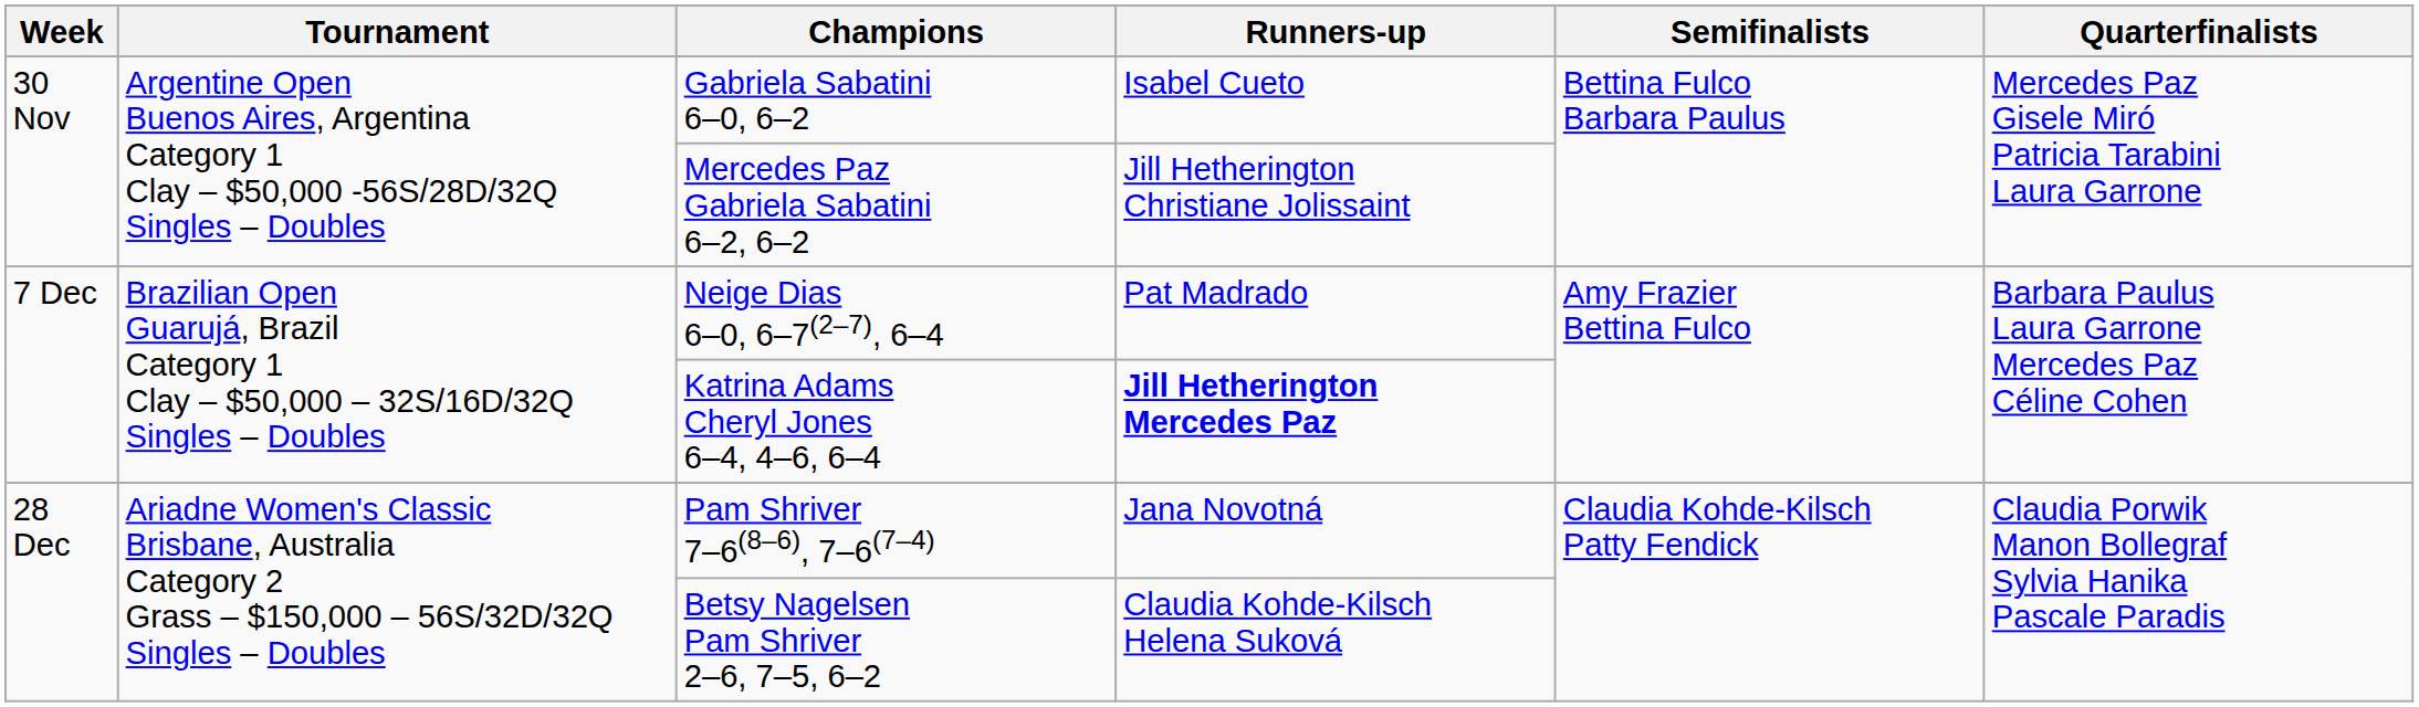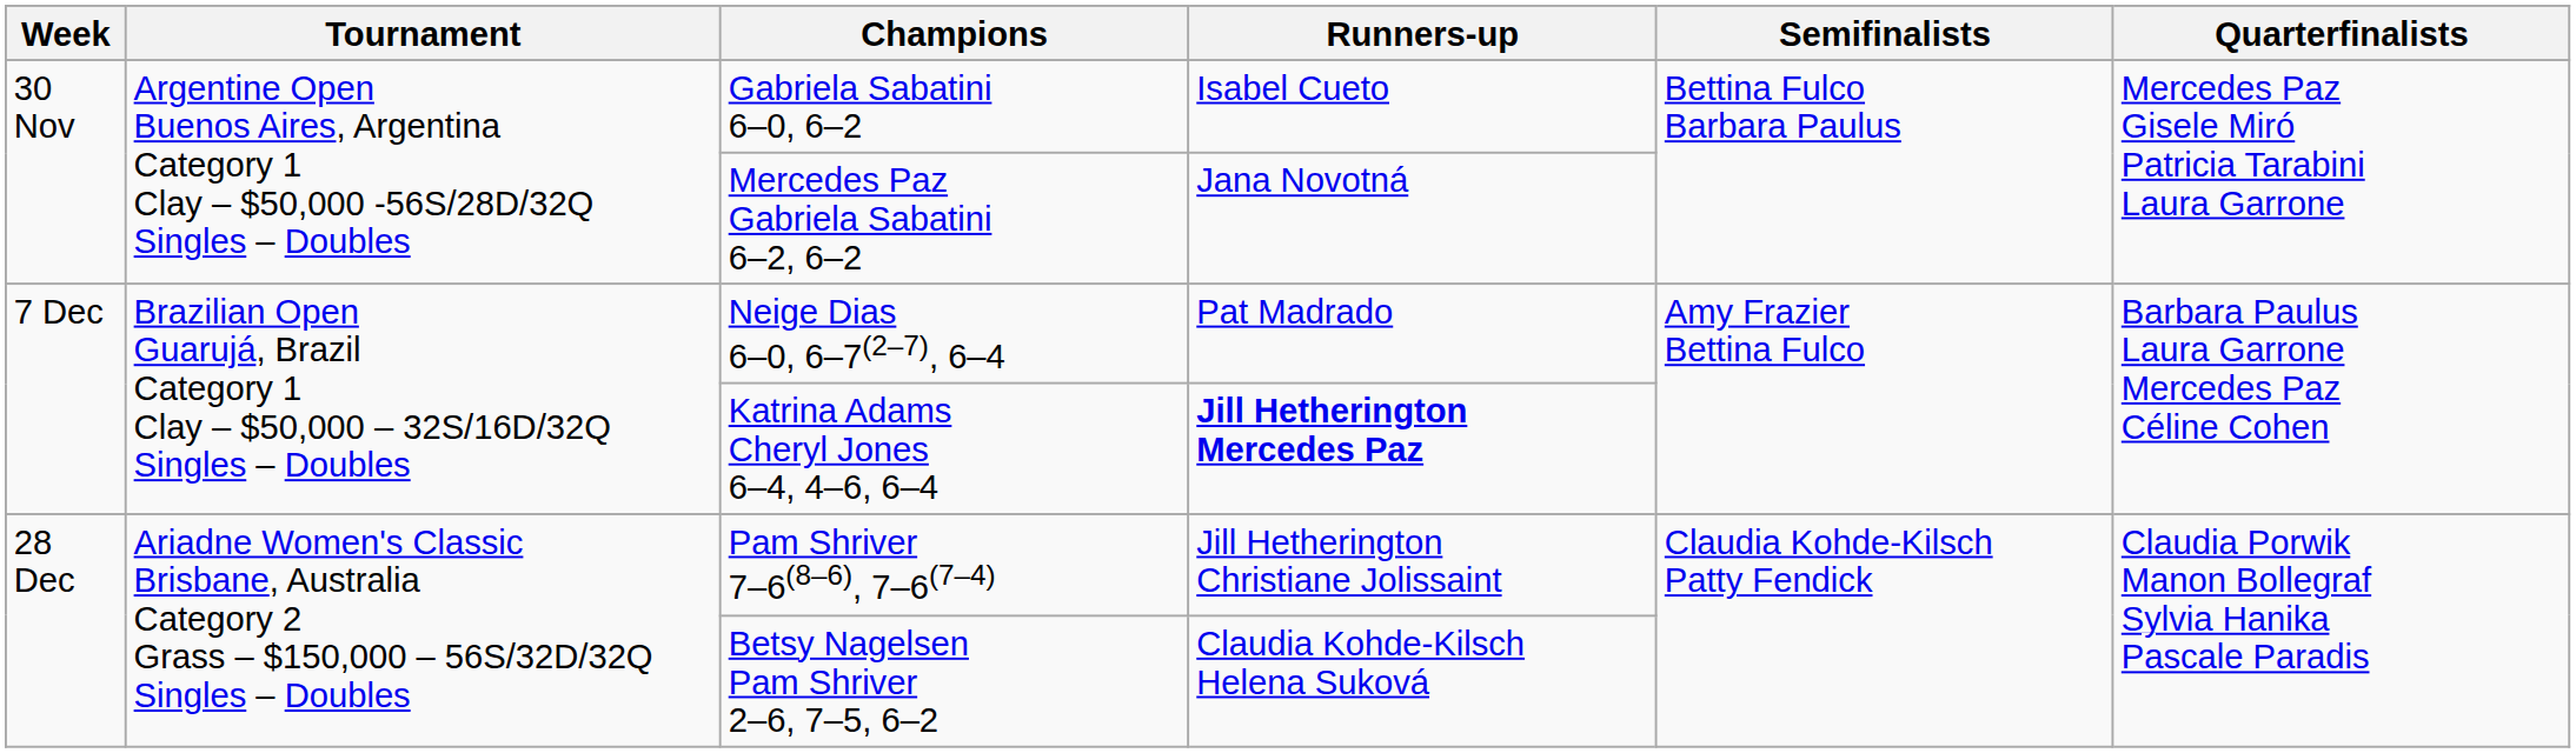Mercedes Paz Gabriela Sabatini 6–2, 6–2 | Runners-up: Jill Hetherington Christiane Jolissaint -> Jana Novotná
Pam Shriver 7–6(8–6), 7–6(7–4) | Runners-up: Jana Novotná -> Jill Hetherington Christiane Jolissaint
